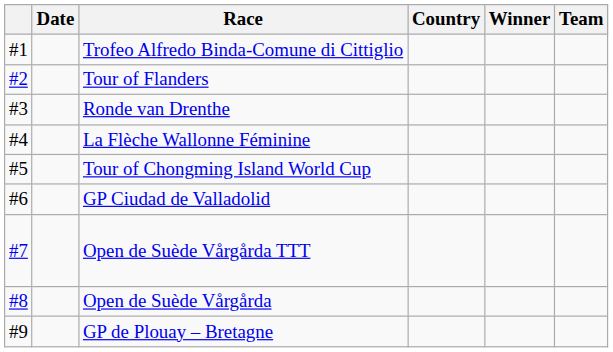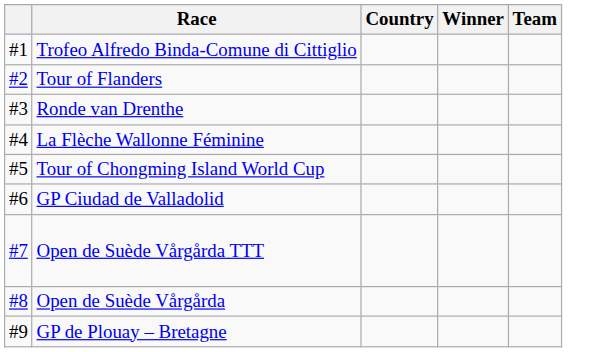- column: Date
